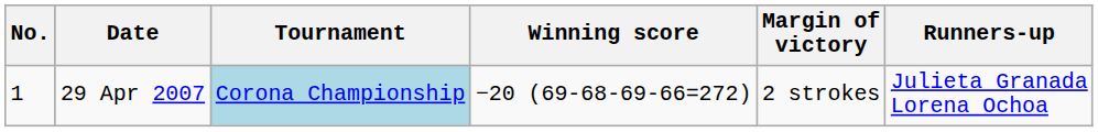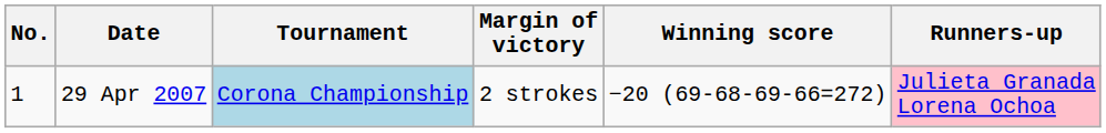columns swapped: Winning score <-> Margin of victory
29 Apr 2007 | Runners-up: no background -> pink background
